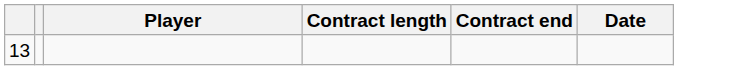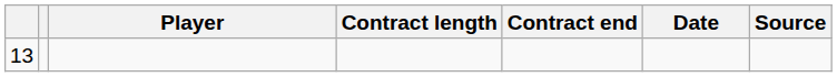+ column: Source
